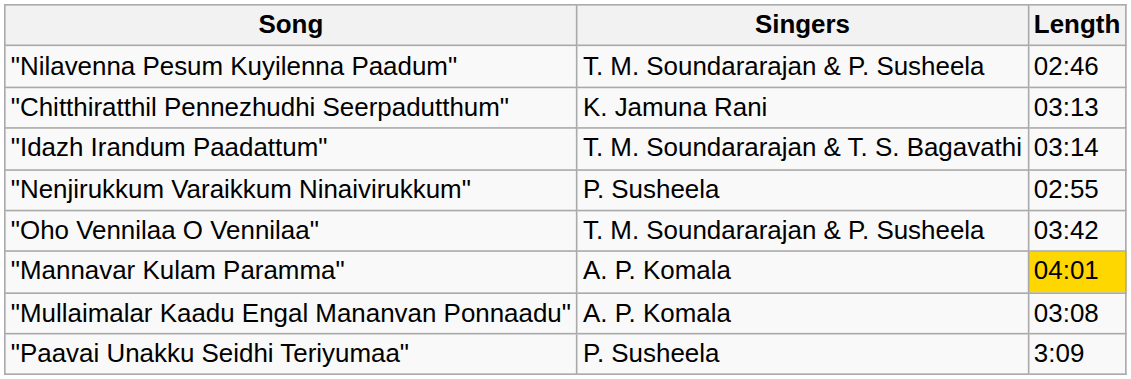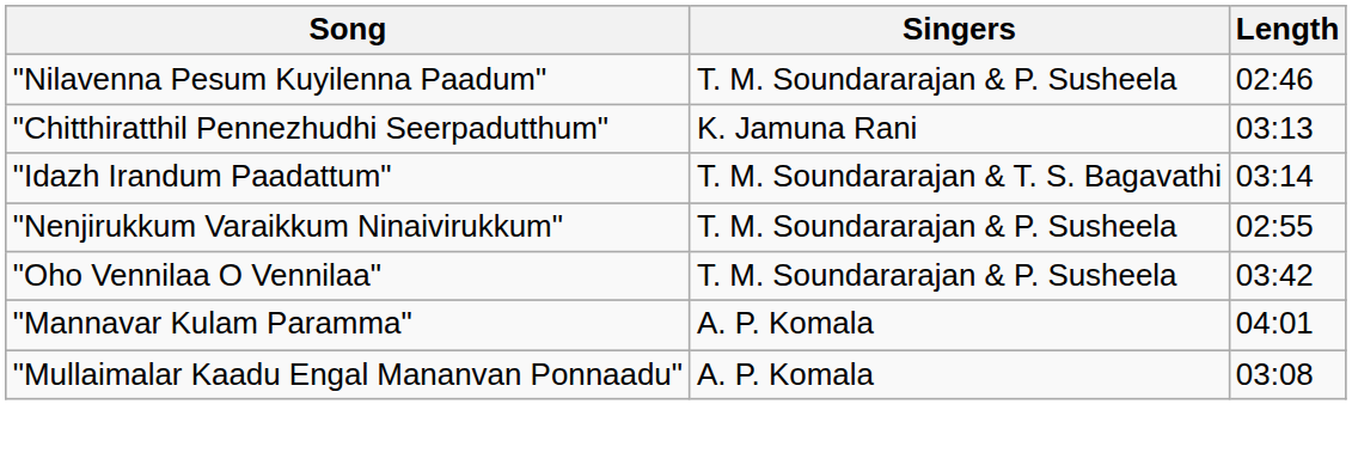"Nenjirukkum Varaikkum Ninaivirukkum" | Singers: P. Susheela -> T. M. Soundararajan & P. Susheela
"Mannavar Kulam Paramma" | Length: gold background -> no background
- row: "Paavai Unakku Seidhi Teriyumaa" | P. Susheela | 3:09
